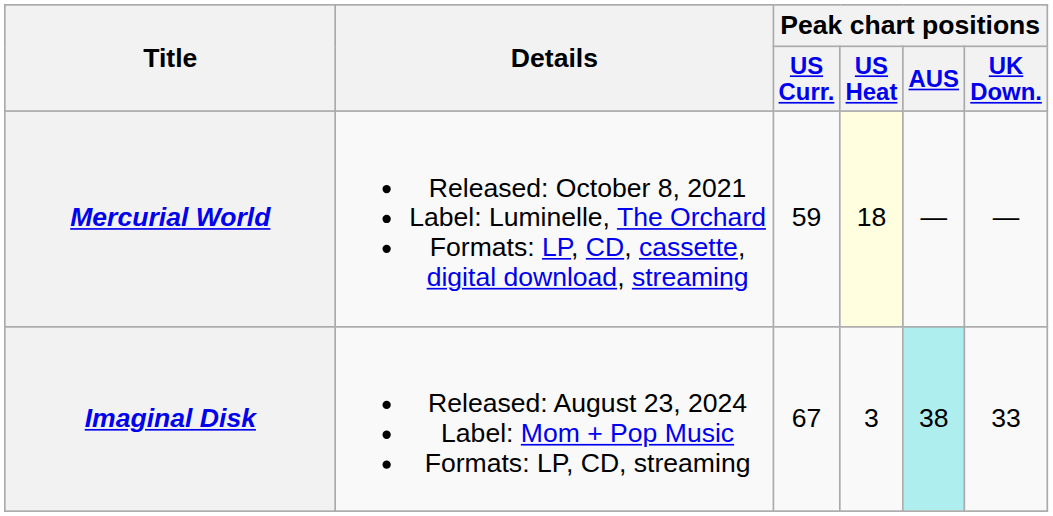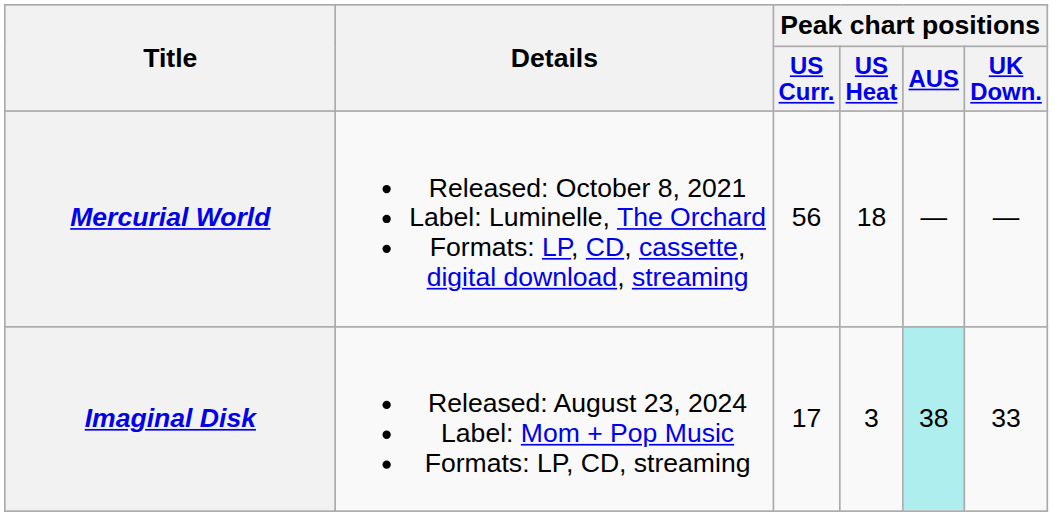Mercurial World | Peak chart positions / US Curr.: 59 -> 56
Mercurial World | Peak chart positions / US Heat: lightyellow background -> no background
Imaginal Disk | Peak chart positions / US Curr.: 67 -> 17
